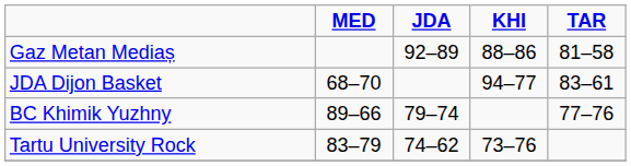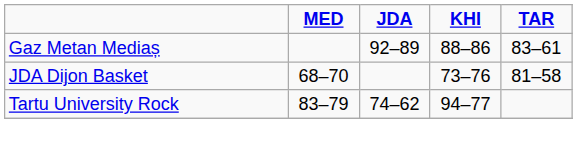Gaz Metan Mediaș | TAR: 81–58 -> 83–61
JDA Dijon Basket | KHI: 94–77 -> 73–76
JDA Dijon Basket | TAR: 83–61 -> 81–58
- row: BC Khimik Yuzhny | 89–66 | 79–74 | 77–76
Tartu University Rock | KHI: 73–76 -> 94–77
